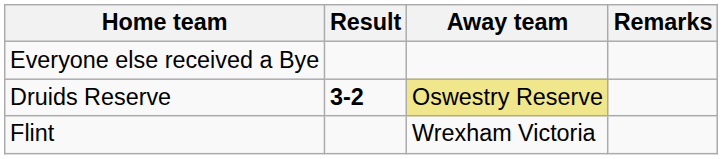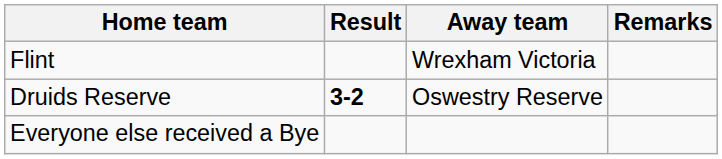rows swapped: Flint <-> Everyone else received a Bye
Druids Reserve | Away team: khaki background -> no background
